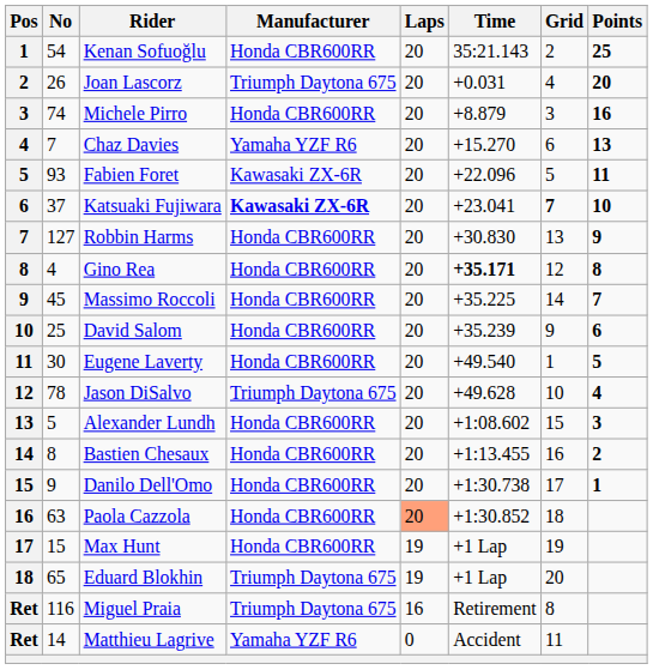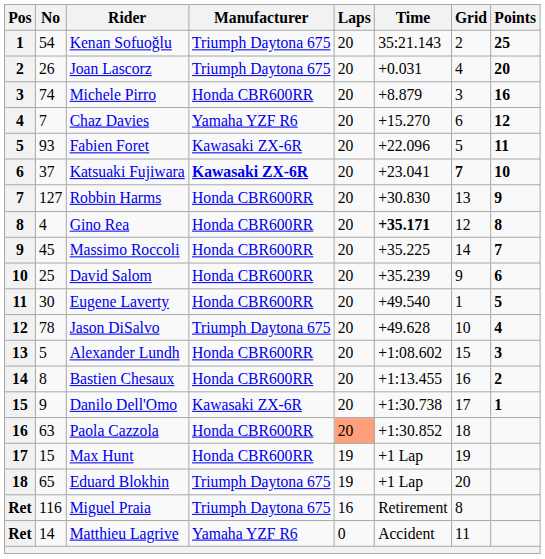Kenan Sofuoğlu | Manufacturer: Honda CBR600RR -> Triumph Daytona 675
Chaz Davies | Points: 13 -> 12
Danilo Dell'Omo | Manufacturer: Honda CBR600RR -> Kawasaki ZX-6R
